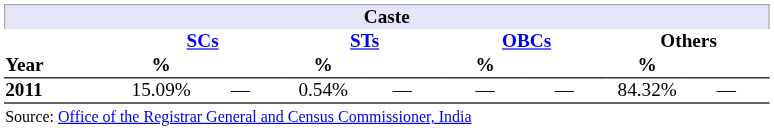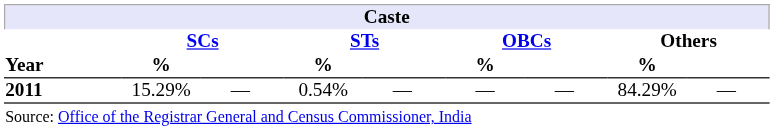2011 | SCs / %: 15.09% -> 15.29%
2011 | Others / %: 84.32% -> 84.29%
